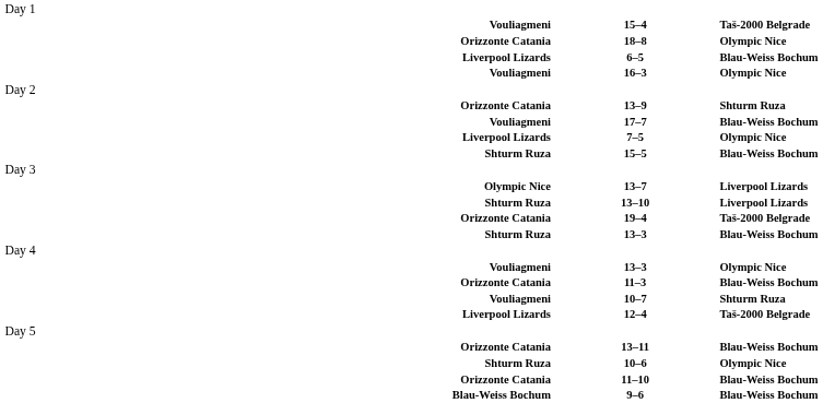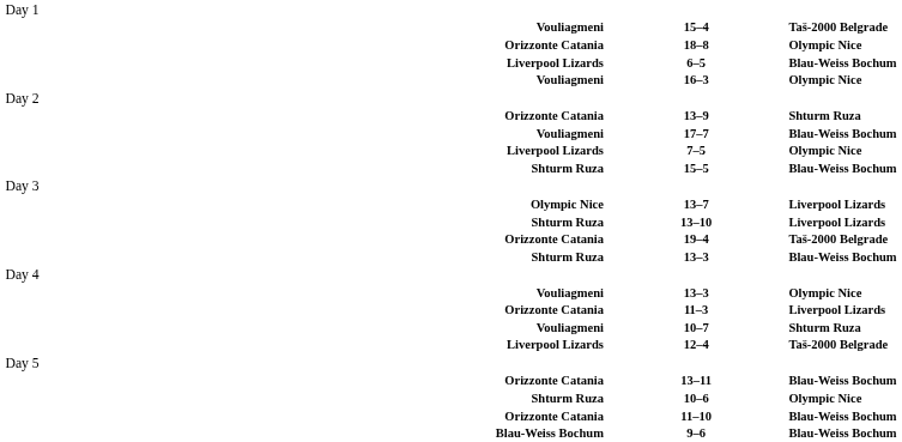11–3 | column 3: Blau-Weiss Bochum -> Liverpool Lizards
